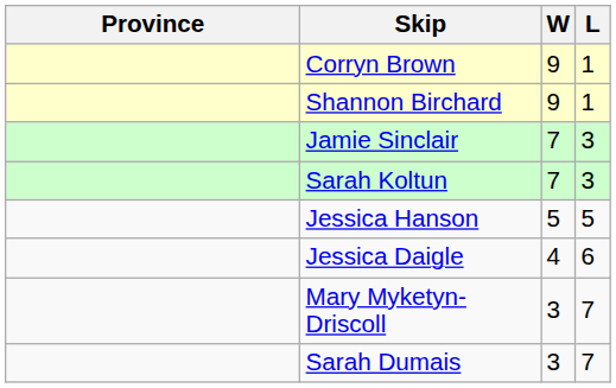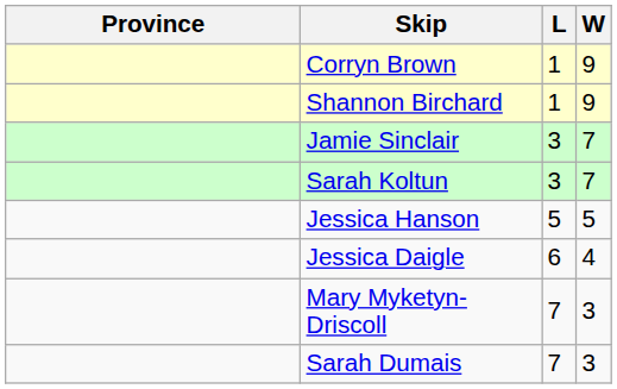columns swapped: W <-> L
